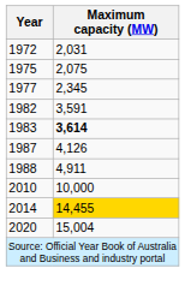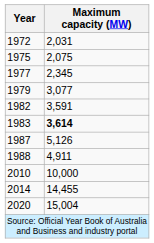+ row: 1979 | 3,077
1987 | Maximum capacity (MW): 4,126 -> 5,126
2014 | Maximum capacity (MW): gold background -> no background
